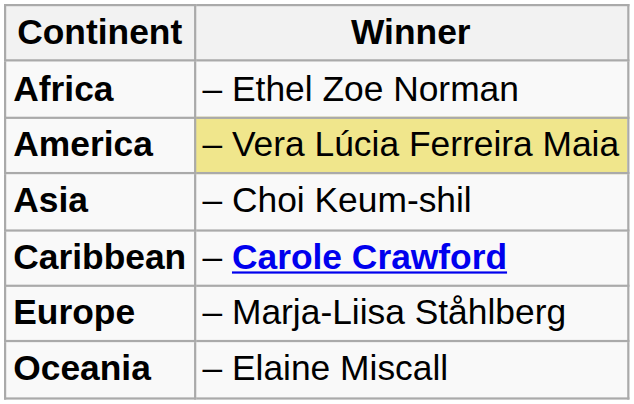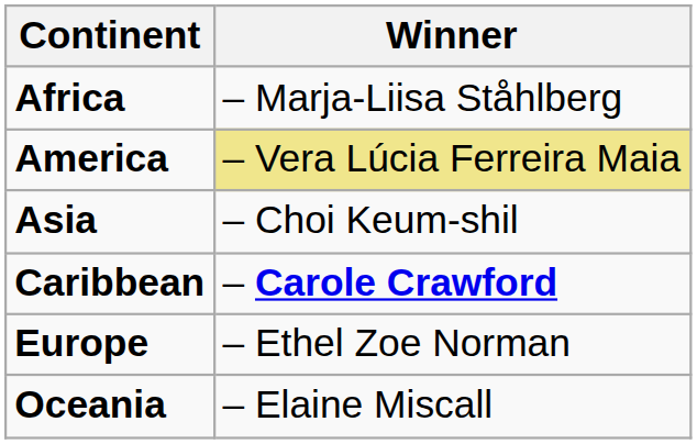Africa | Winner: – Ethel Zoe Norman -> – Marja-Liisa Ståhlberg
Europe | Winner: – Marja-Liisa Ståhlberg -> – Ethel Zoe Norman
